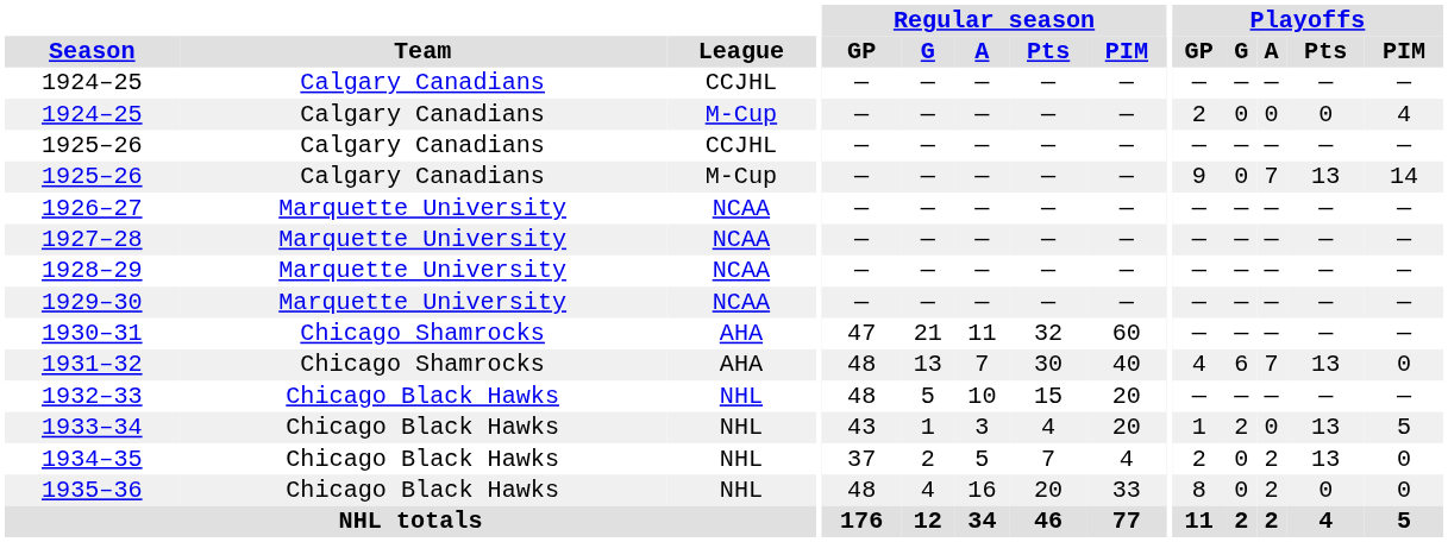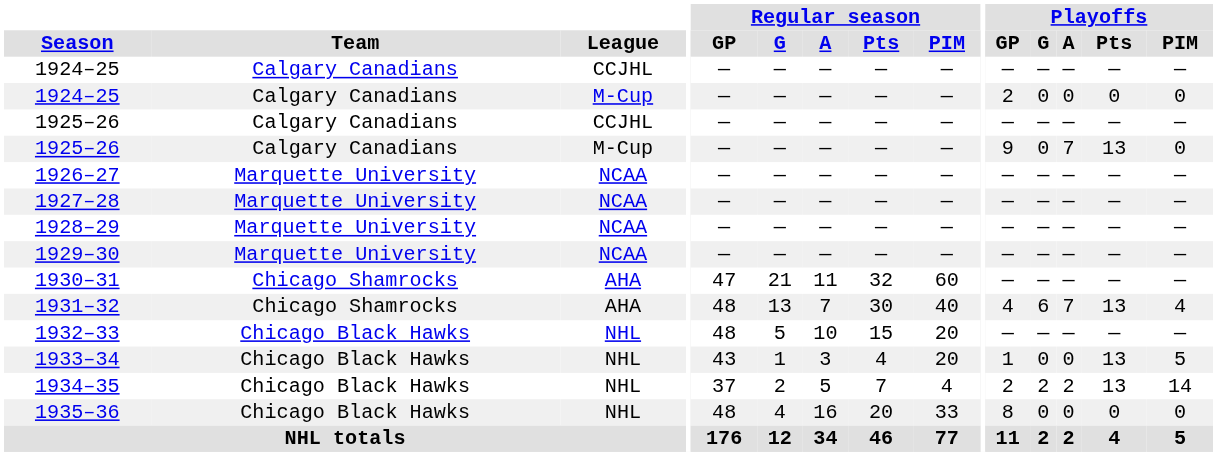1924–25 / M-Cup | Playoffs / PIM: 4 -> 0
1925–26 / M-Cup | Playoffs / PIM: 14 -> 0
1931–32 | Playoffs / PIM: 0 -> 4
1933–34 | Playoffs / G: 2 -> 0
1934–35 | Playoffs / G: 0 -> 2
1934–35 | Playoffs / PIM: 0 -> 14
1935–36 | Playoffs / A: 2 -> 0
